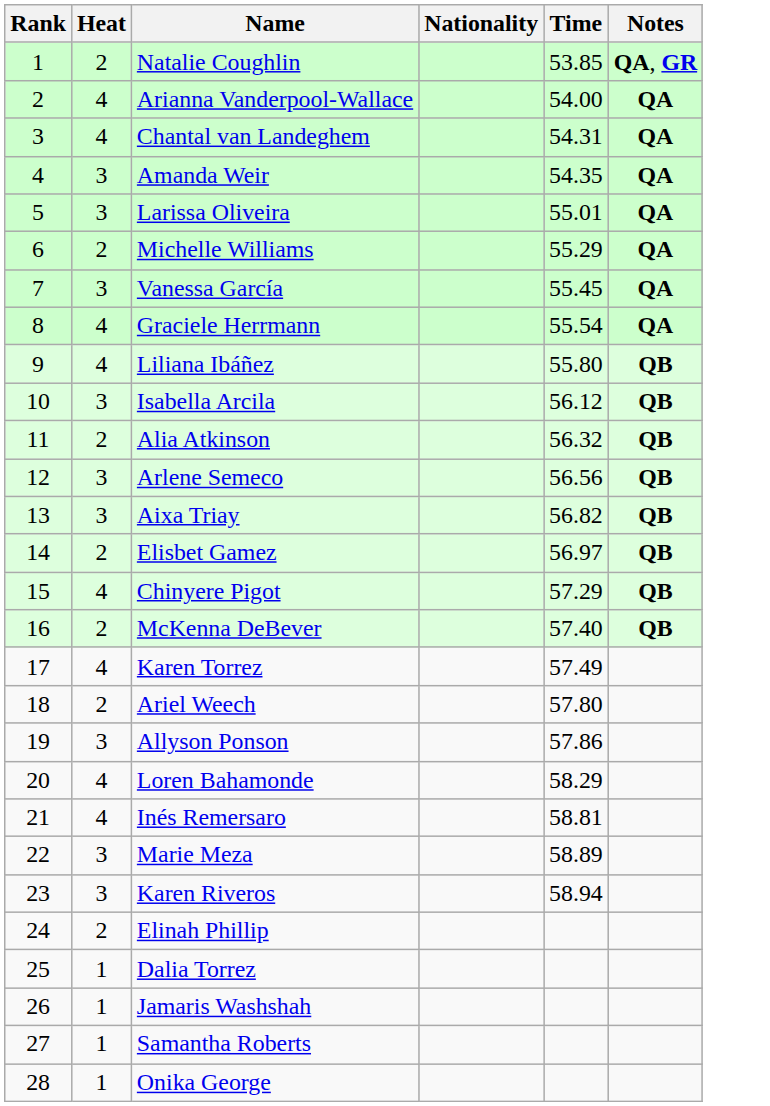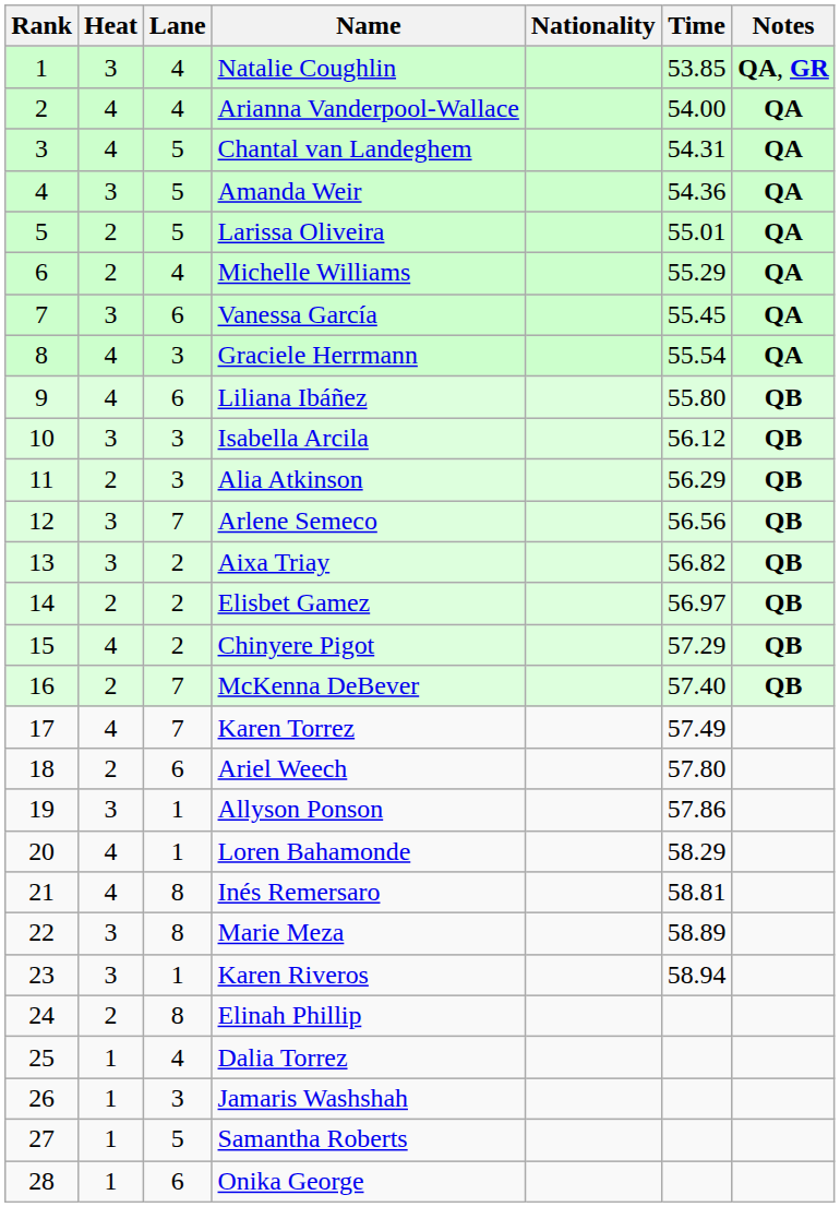+ column: Lane | 4 | 4 | 5 | 5 | 5 | 4 | 6 | 3 | 6 | 3 | 3 | 7 | 2 | 2 | 2 | 7 | 7 | 6 | 1 | 1 | 8 | 8 | 1 | 8 | 4 | 3 | 5 | 6
Natalie Coughlin | Heat: 2 -> 3
Amanda Weir | Time: 54.35 -> 54.36
Larissa Oliveira | Heat: 3 -> 2
Alia Atkinson | Time: 56.32 -> 56.29
